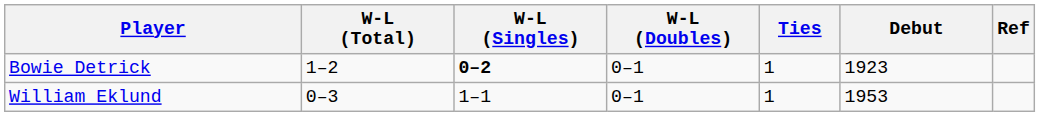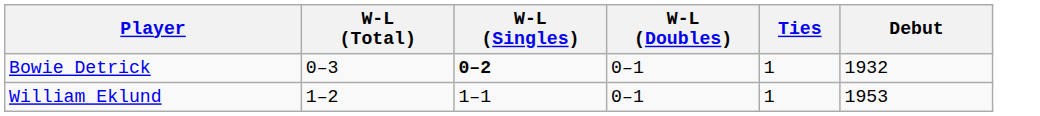- column: Ref
Bowie Detrick | W-L (Total): 1–2 -> 0–3
Bowie Detrick | Debut: 1923 -> 1932
William Eklund | W-L (Total): 0–3 -> 1–2
